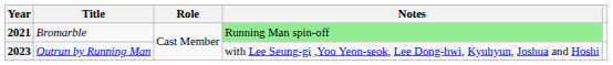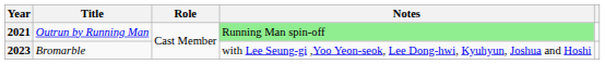2021 | Title: Bromarble -> Outrun by Running Man
2023 | Title: Outrun by Running Man -> Bromarble
